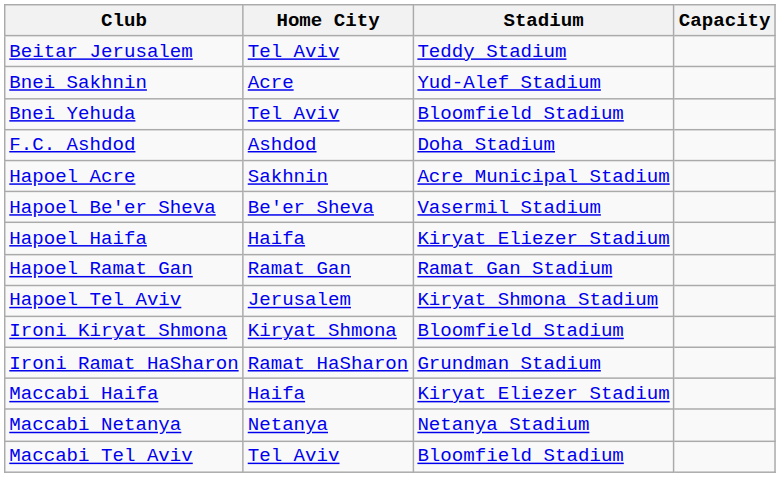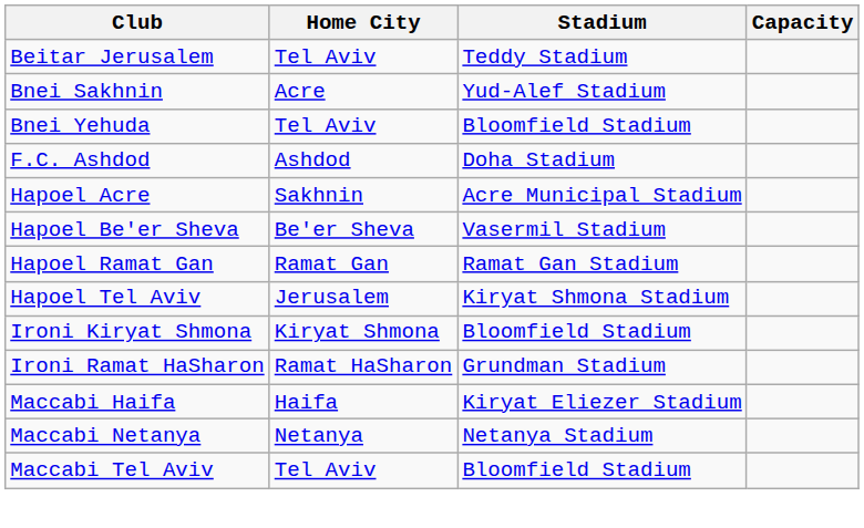- row: Hapoel Haifa | Haifa | Kiryat Eliezer Stadium
